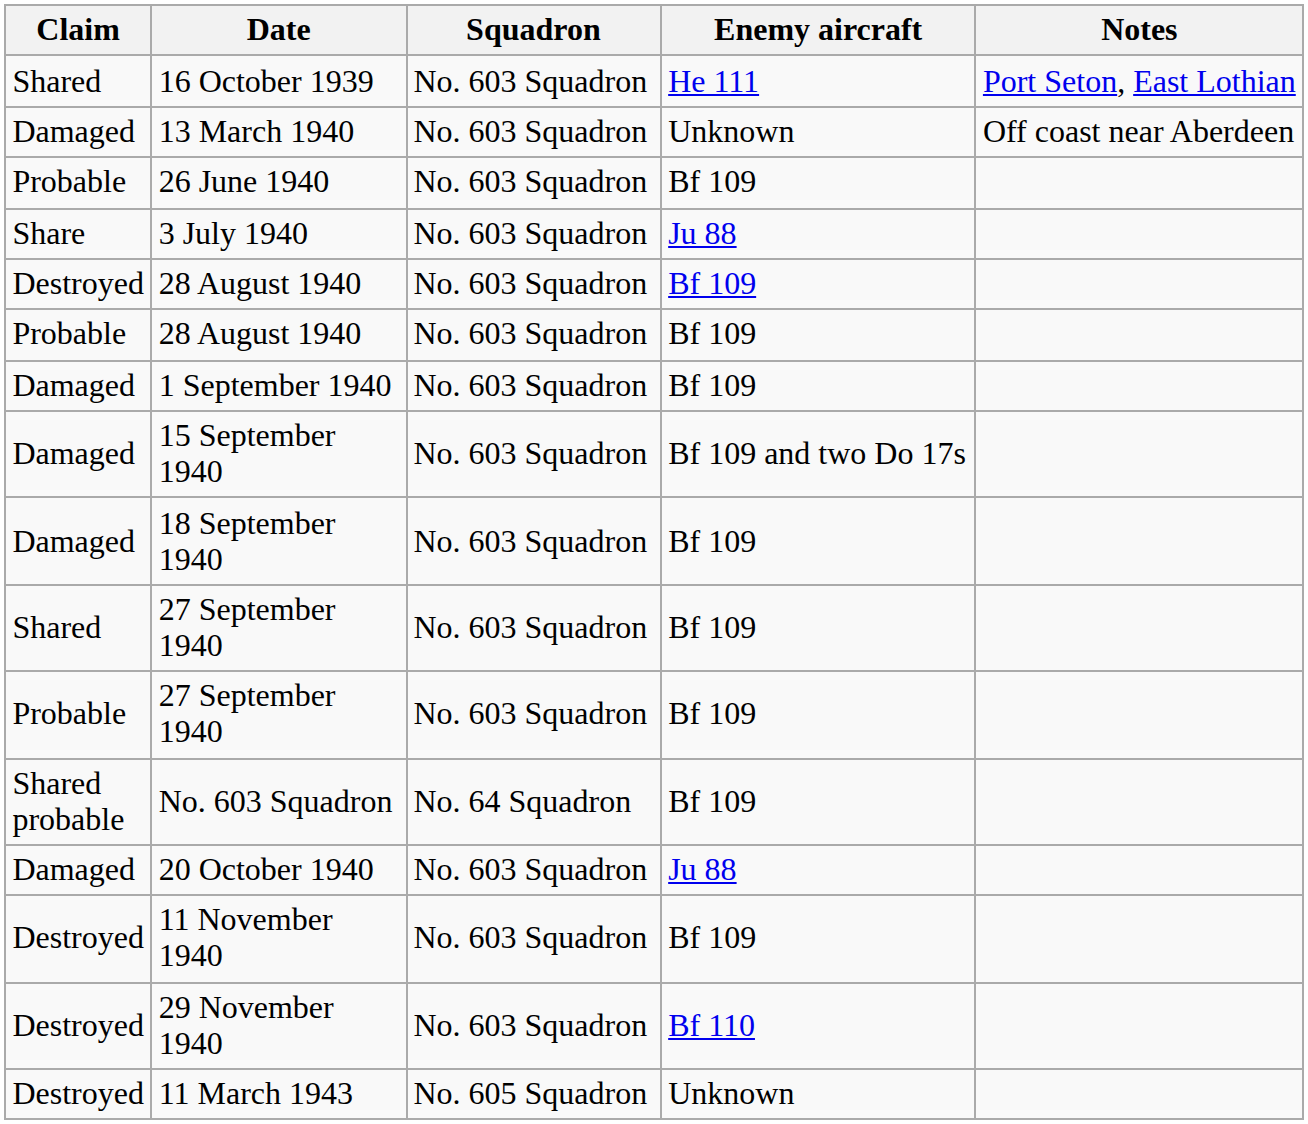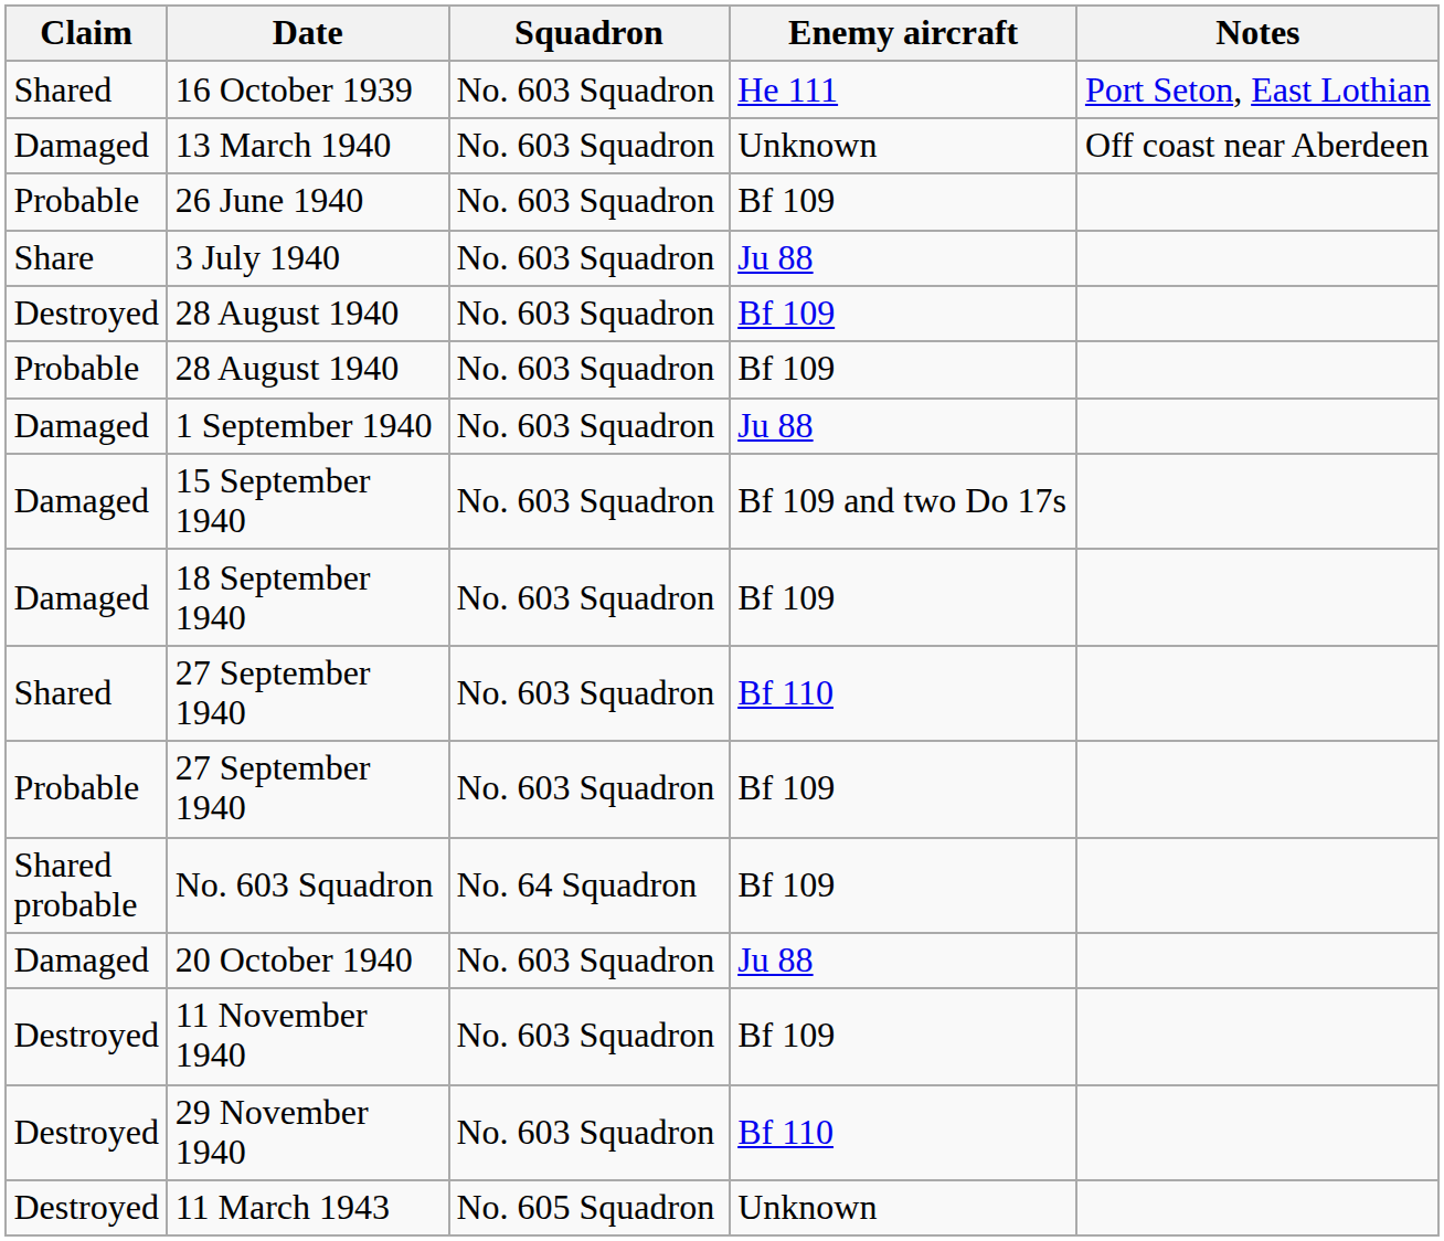1 September 1940 | Enemy aircraft: Bf 109 -> Ju 88
Shared / 27 September 1940 | Enemy aircraft: Bf 109 -> Bf 110
